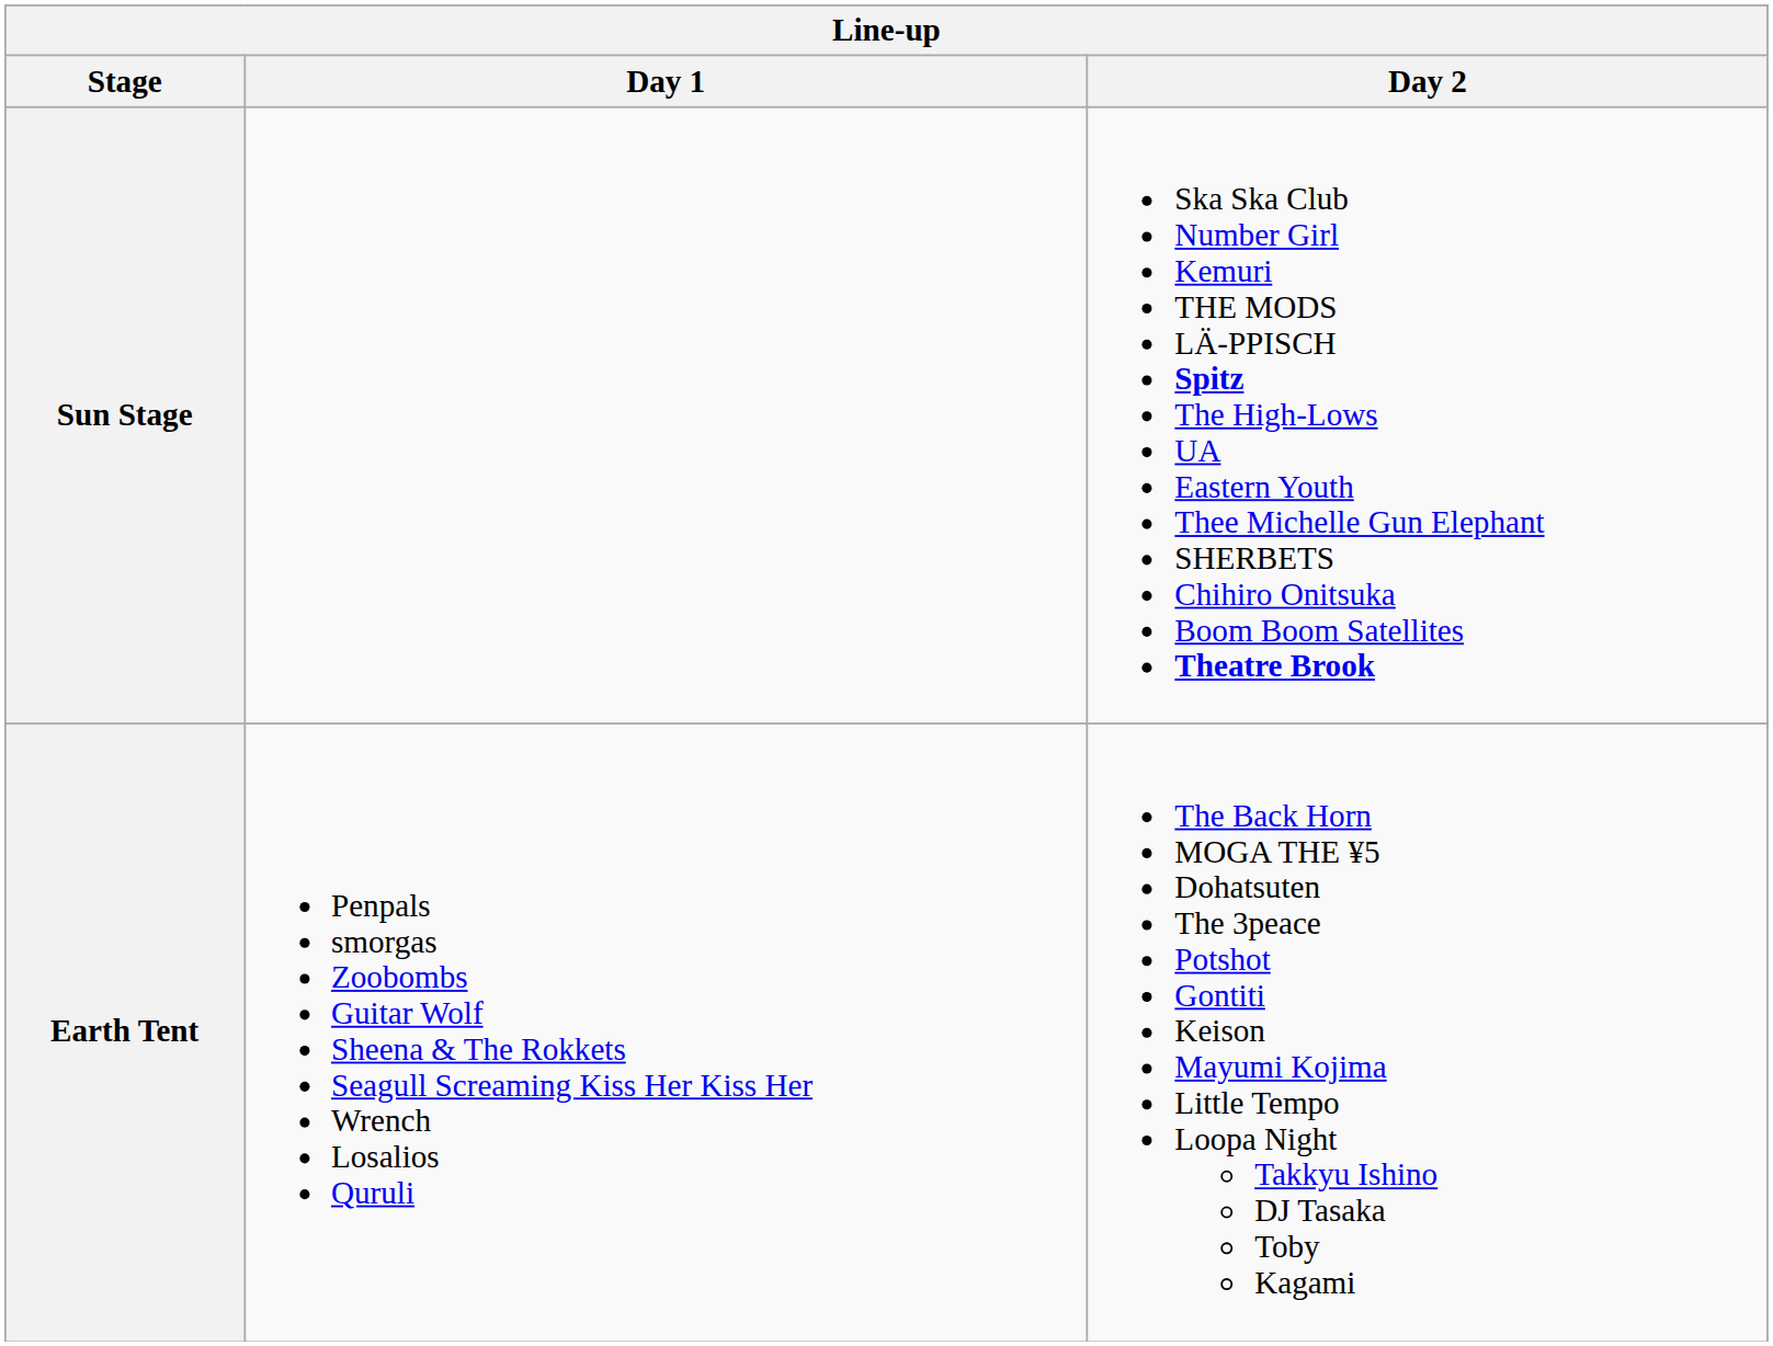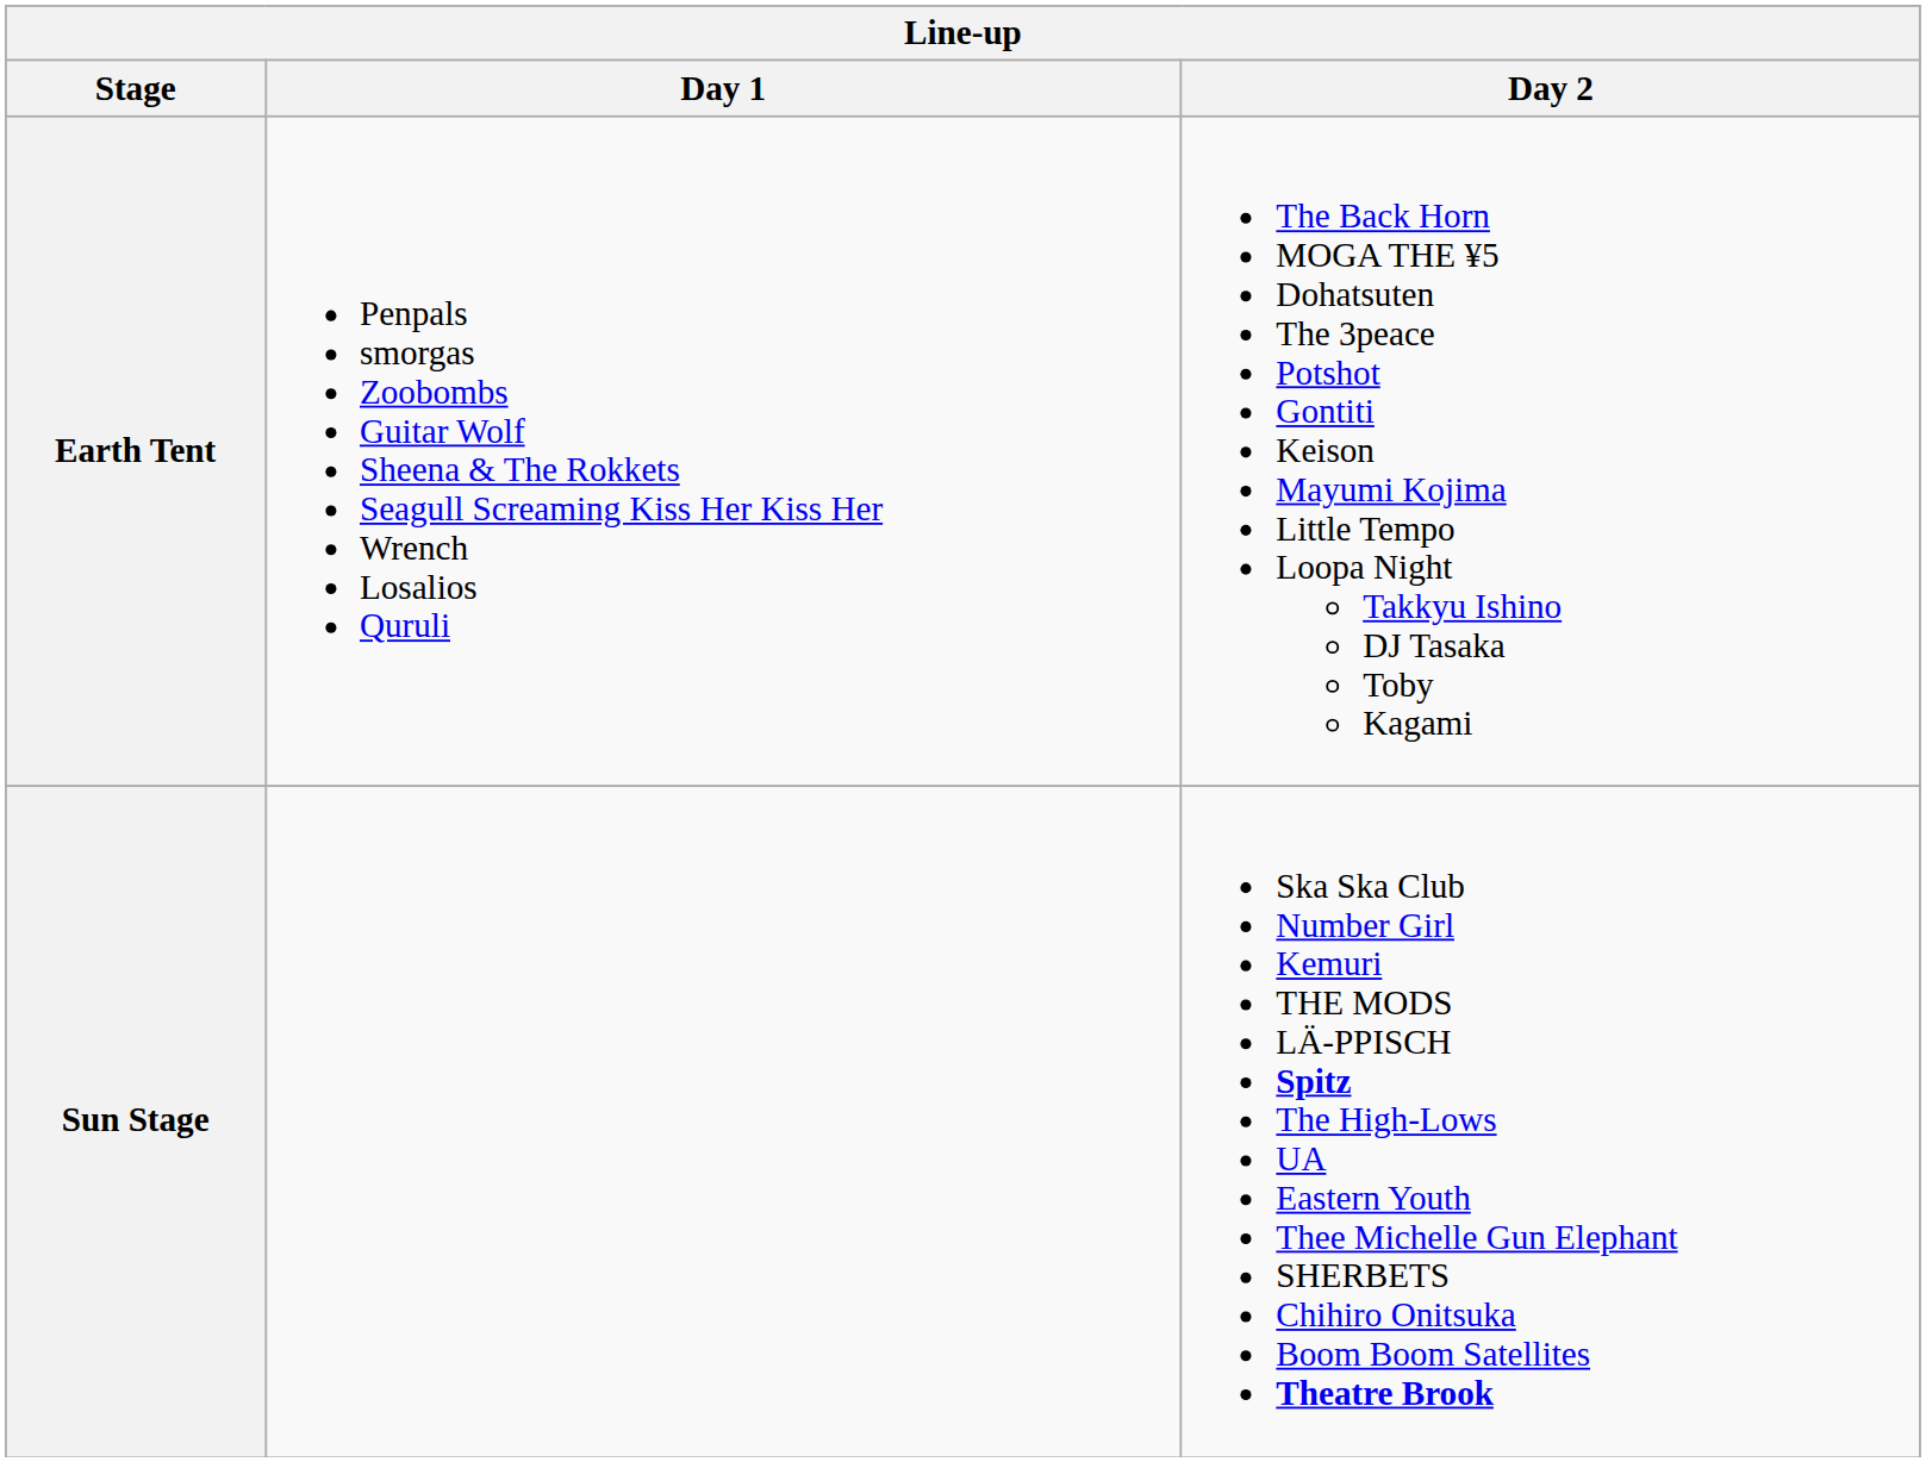rows swapped: Sun Stage <-> Earth Tent
